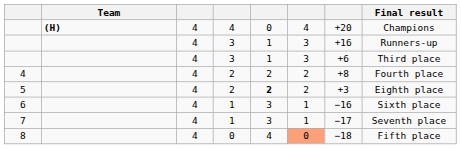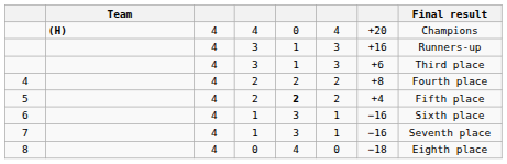5 | column 7: +3 -> +4
5 | Final result: Eighth place -> Fifth place
7 | column 7: −17 -> −16
8 | column 6: lightsalmon background -> no background
8 | Final result: Fifth place -> Eighth place
